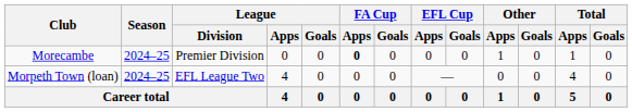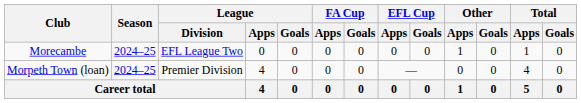Morecambe | League / Division: Premier Division -> EFL League Two
Morecambe | FA Cup / Apps: bold -> normal
Morpeth Town (loan) | League / Division: EFL League Two -> Premier Division
